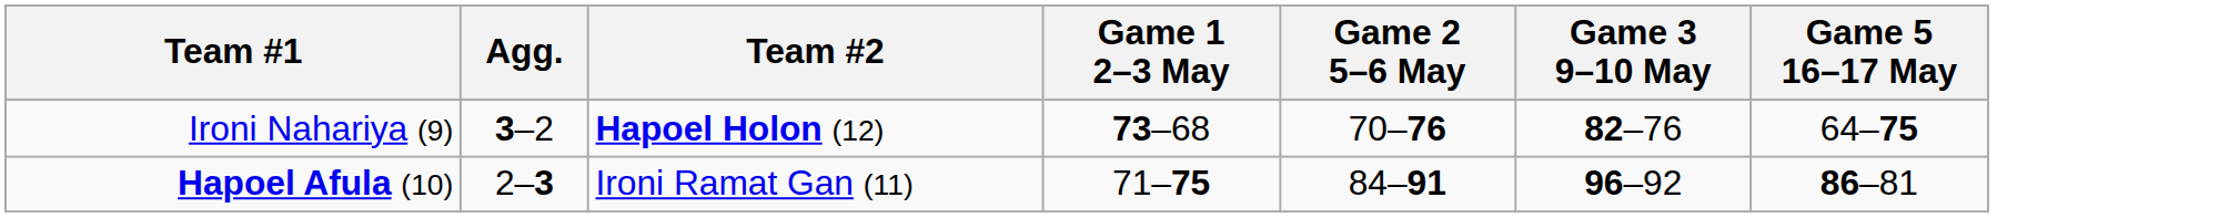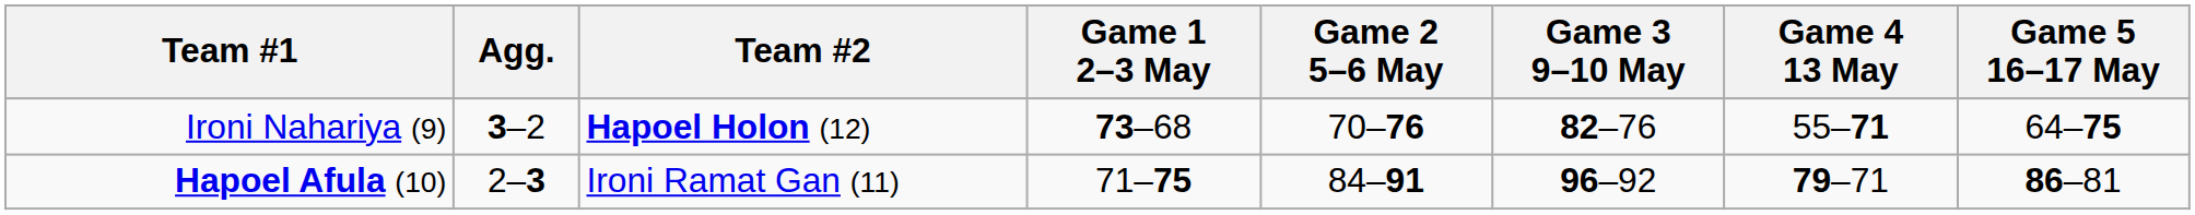+ column: Game 4 13 May | 55–71 | 79–71
